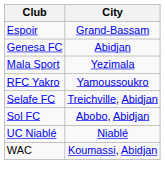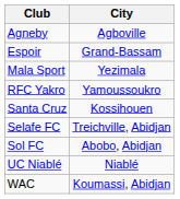+ row: Agneby | Agboville
- row: Genesa FC | Abidjan
+ row: Santa Cruz | Kossihouen
